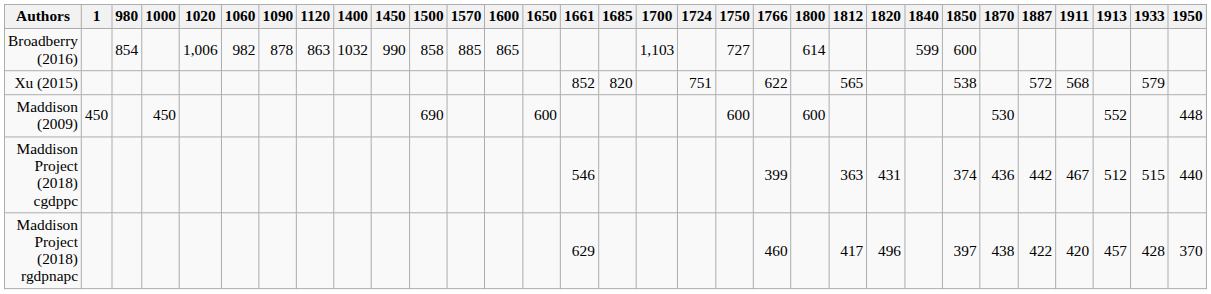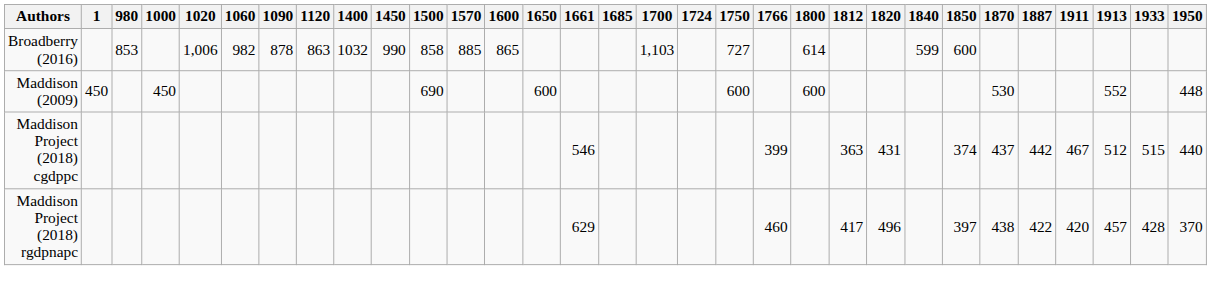Broadberry (2016) | 980: 854 -> 853
- row: Xu (2015) | 852 | 820 | 751 | 622 | 565 | 538 | 572 | 568 | 579
Maddison Project (2018) cgdppc | 1870: 436 -> 437
